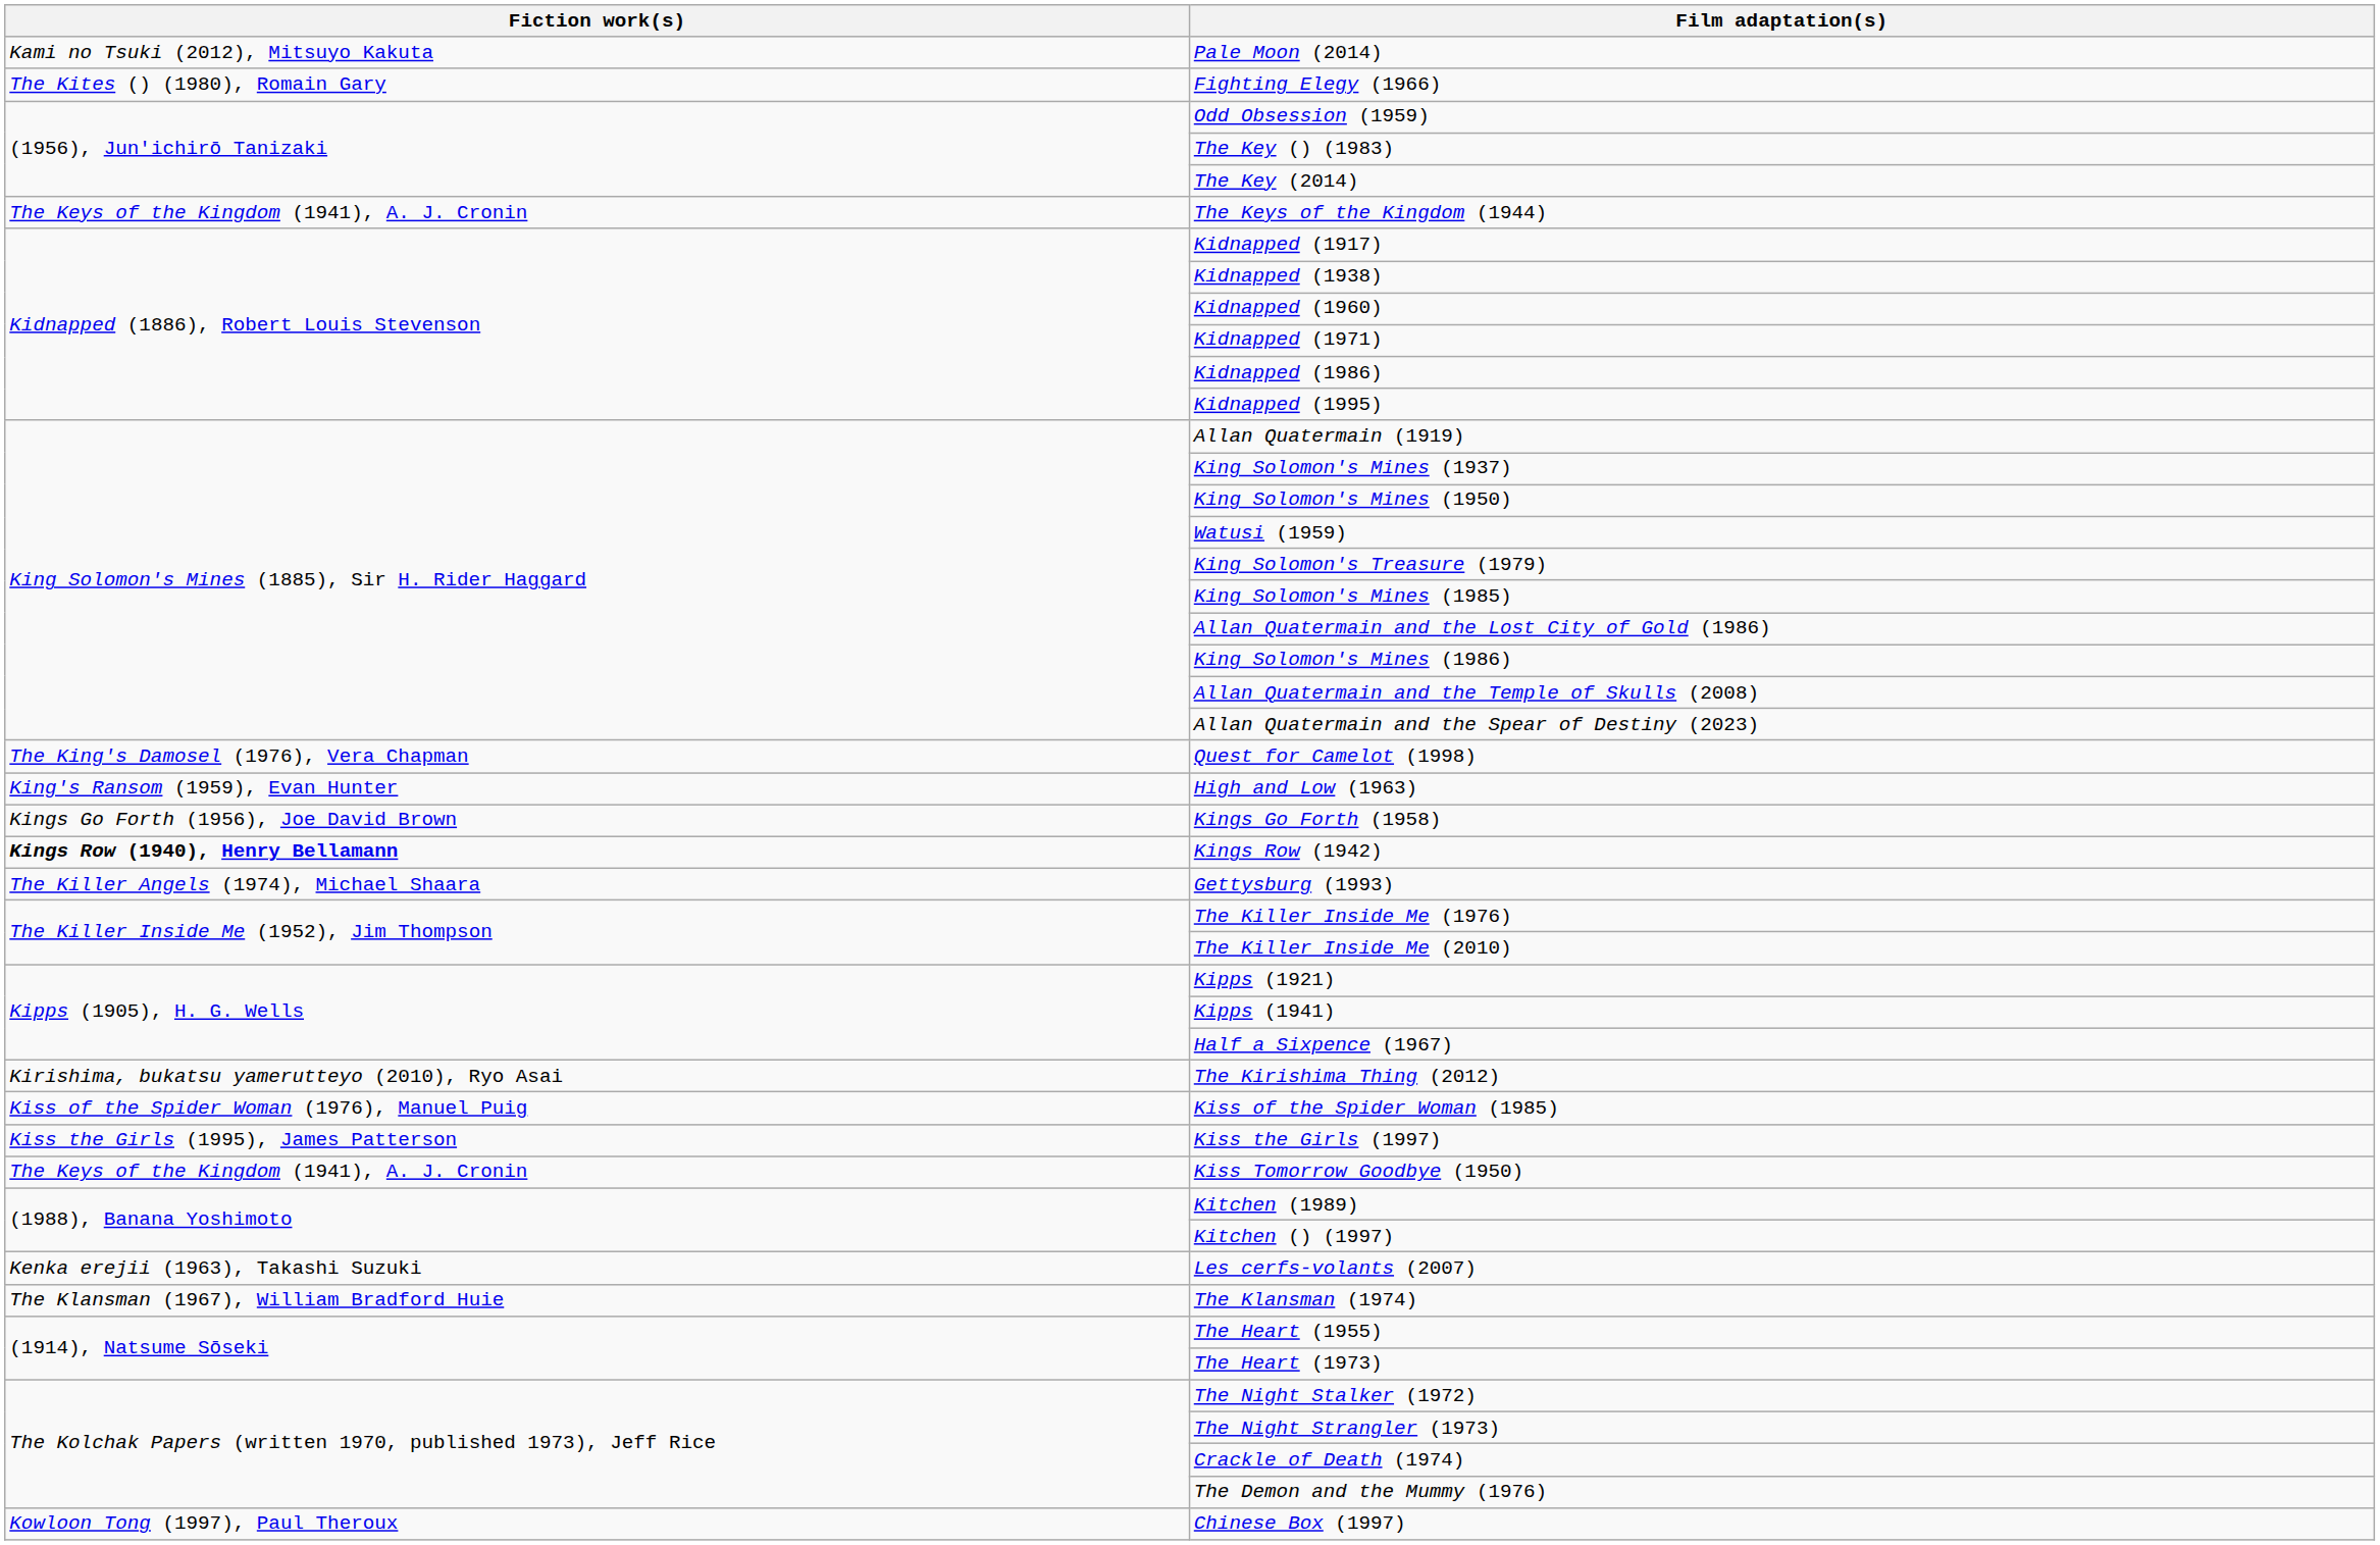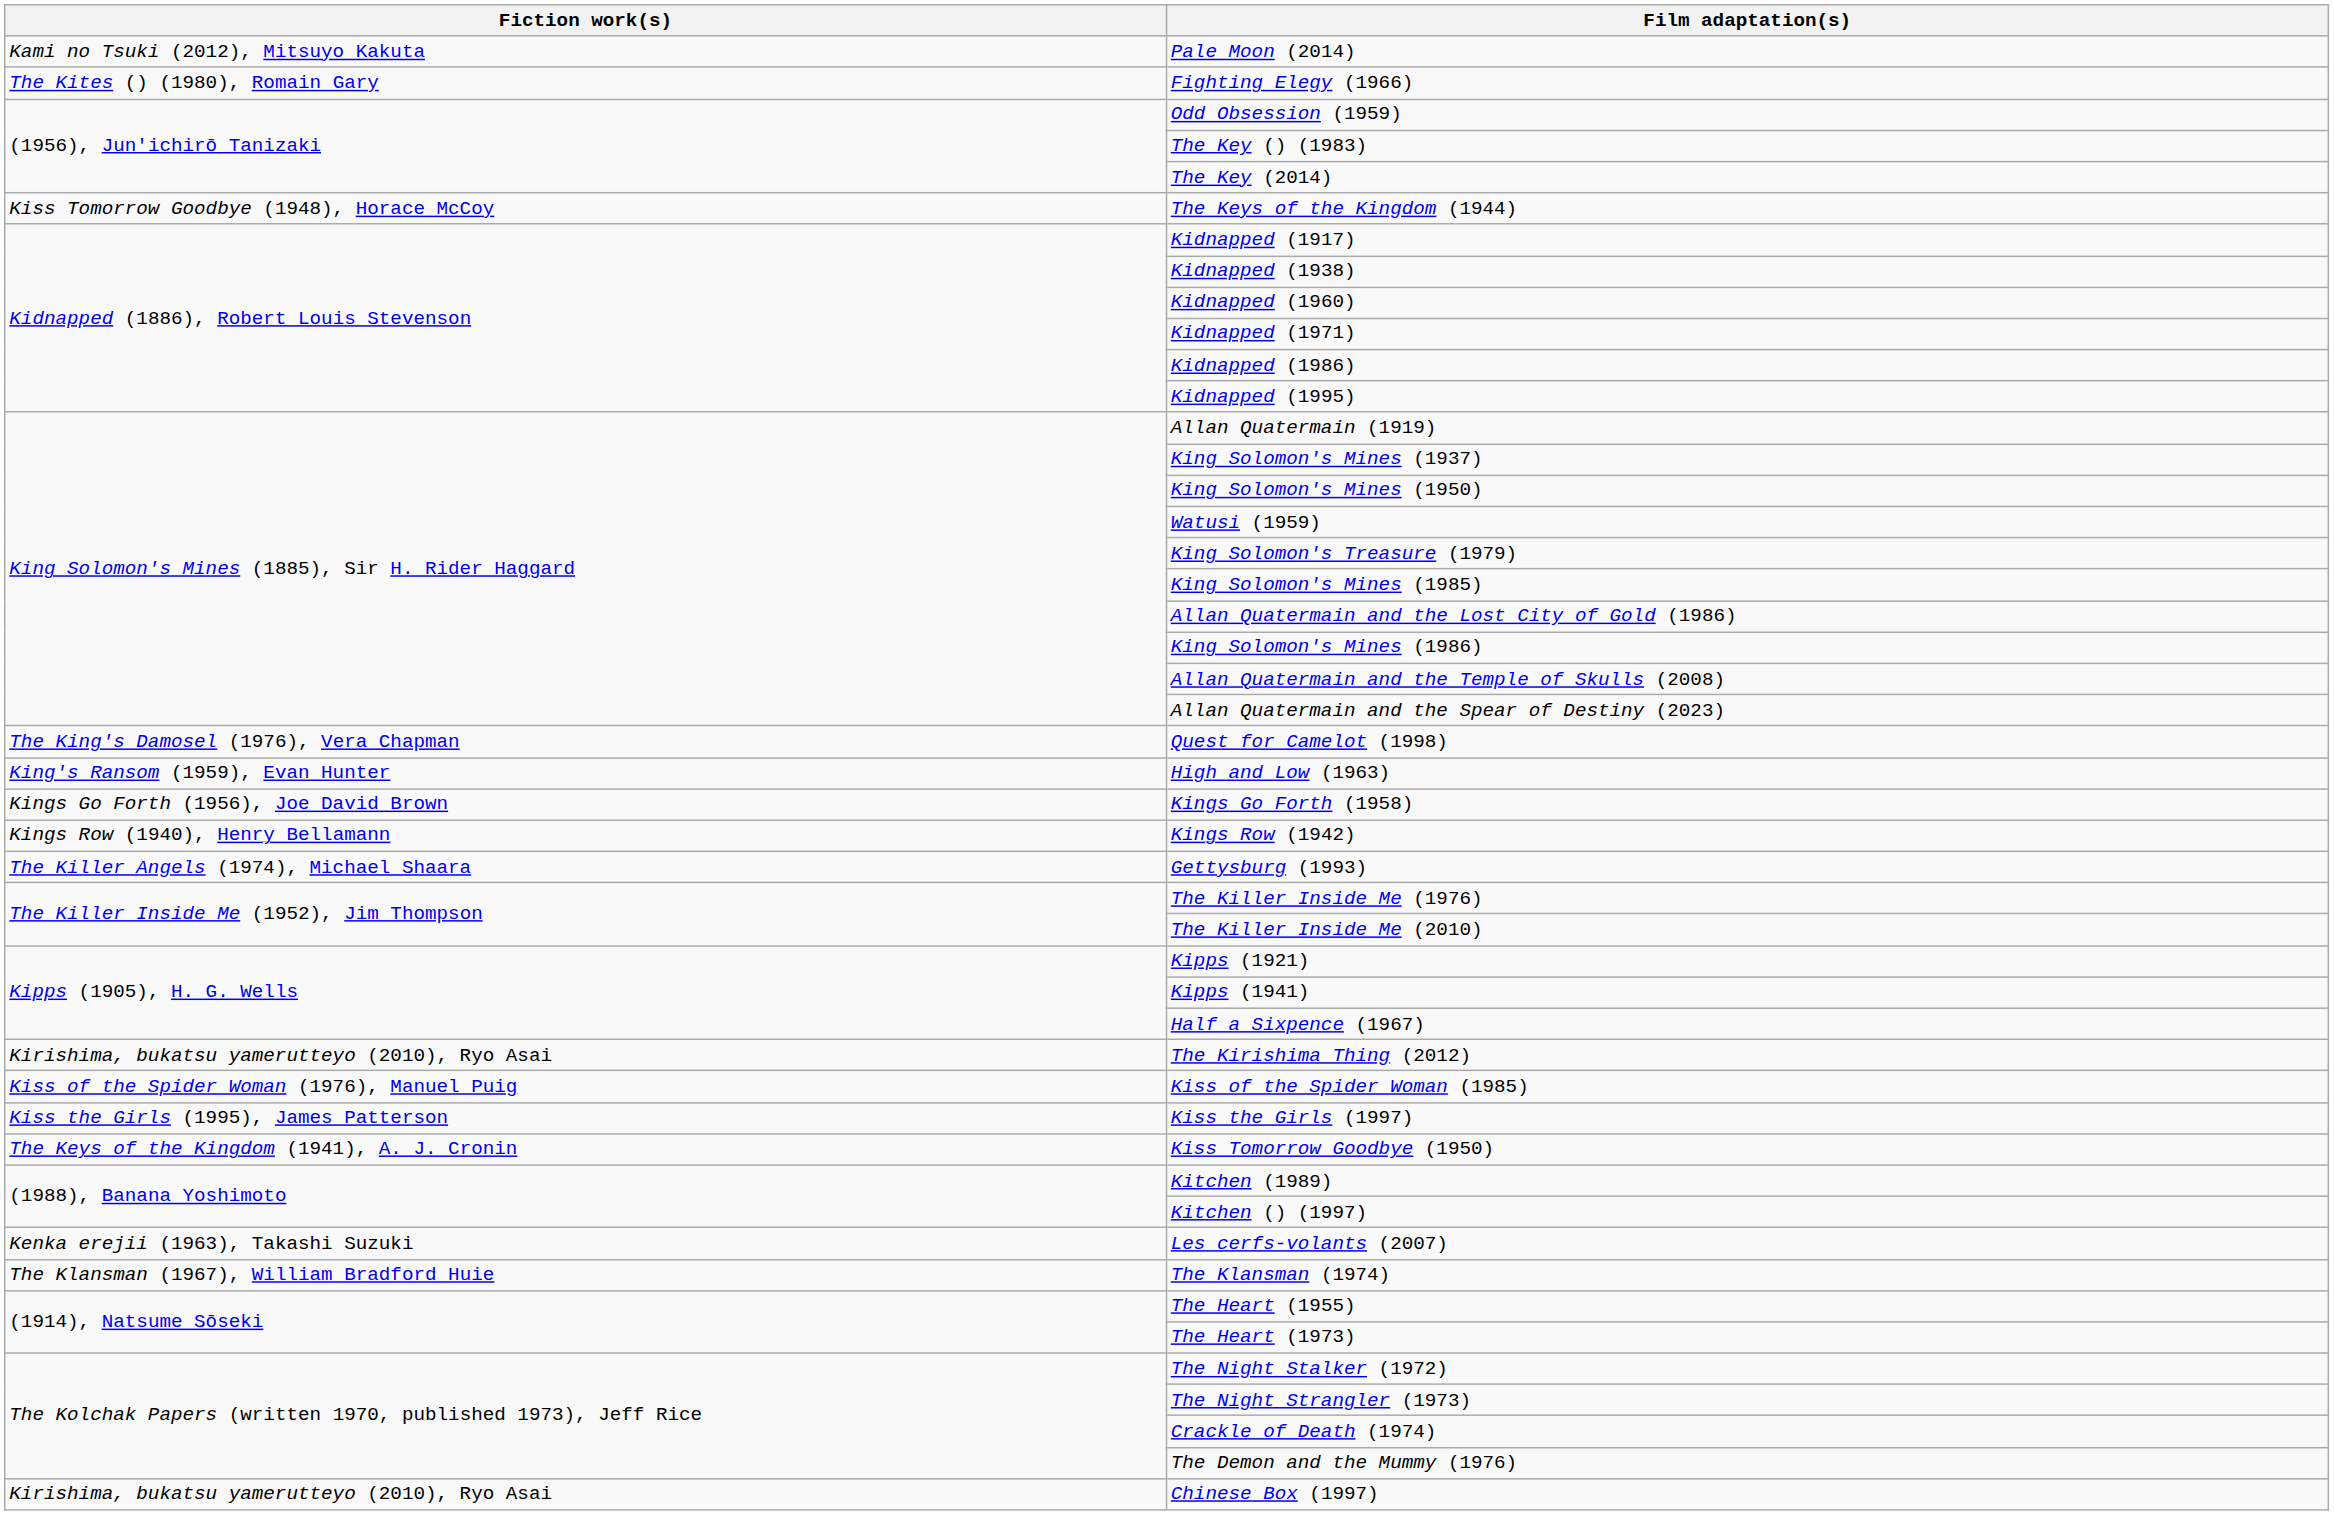The Keys of the Kingdom (1944) | Fiction work(s): The Keys of the Kingdom (1941), A. J. Cronin -> Kiss Tomorrow Goodbye (1948), Horace McCoy
Kings Row (1942) | Fiction work(s): bold -> normal
Chinese Box (1997) | Fiction work(s): Kowloon Tong (1997), Paul Theroux -> Kirishima, bukatsu yamerutteyo (2010), Ryo Asai
